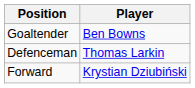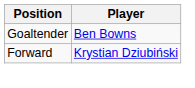- row: Defenceman | Thomas Larkin
